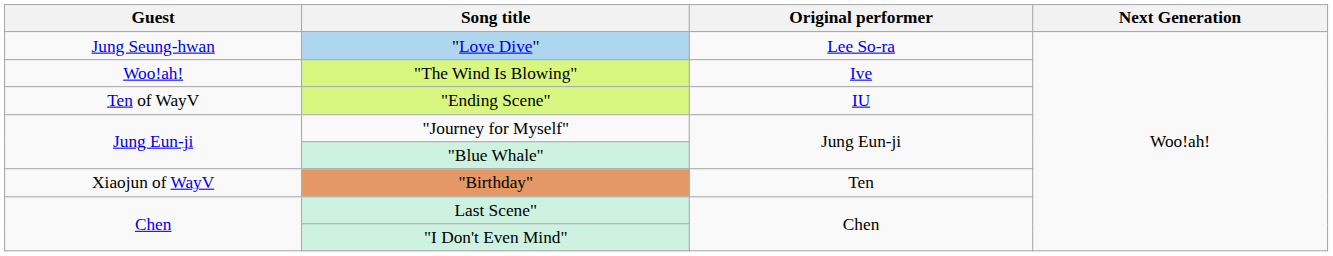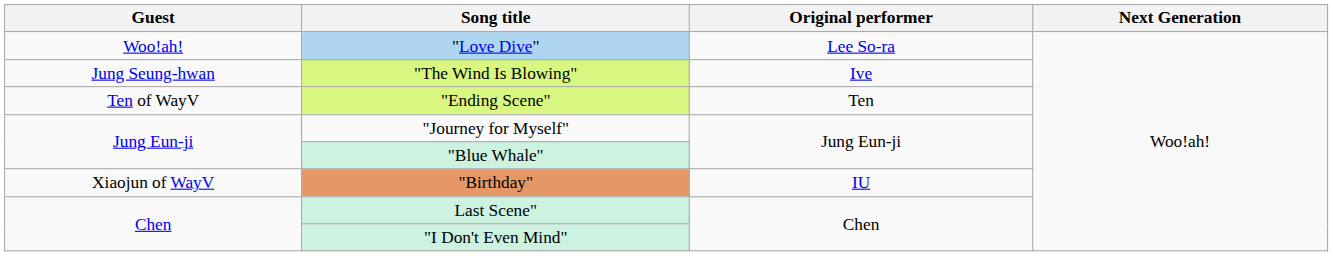"Love Dive" | Guest: Jung Seung-hwan -> Woo!ah!
"The Wind Is Blowing" | Guest: Woo!ah! -> Jung Seung-hwan
"Ending Scene" | Original performer: IU -> Ten
"Birthday" | Original performer: Ten -> IU
